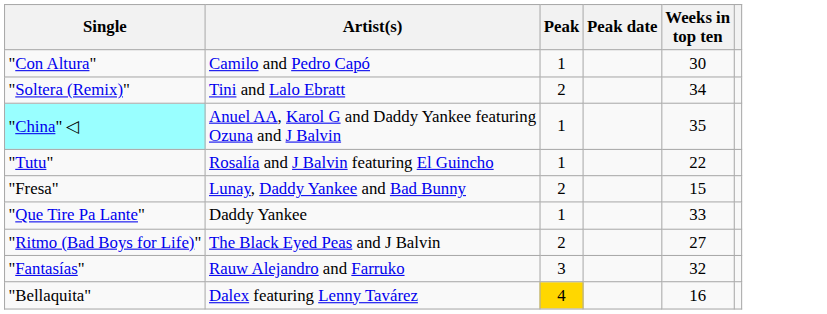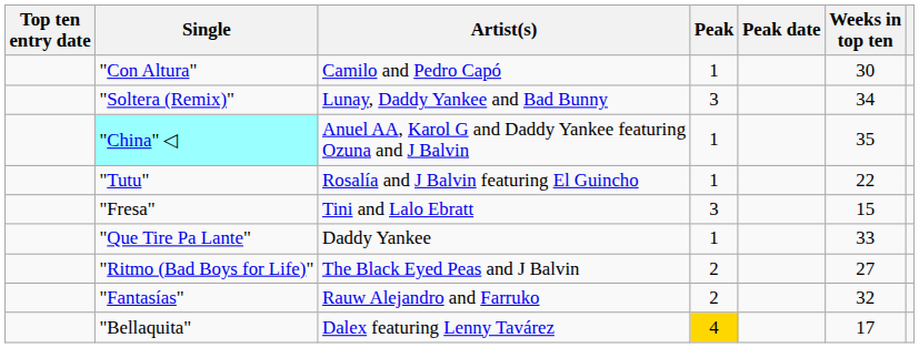+ column: Top ten entry date
"Soltera (Remix)" | Artist(s): Tini and Lalo Ebratt -> Lunay, Daddy Yankee and Bad Bunny
"Soltera (Remix)" | Peak: 2 -> 3
"Fresa" | Artist(s): Lunay, Daddy Yankee and Bad Bunny -> Tini and Lalo Ebratt
"Fresa" | Peak: 2 -> 3
"Fantasías" | Peak: 3 -> 2
"Bellaquita" | Weeks in top ten: 16 -> 17
